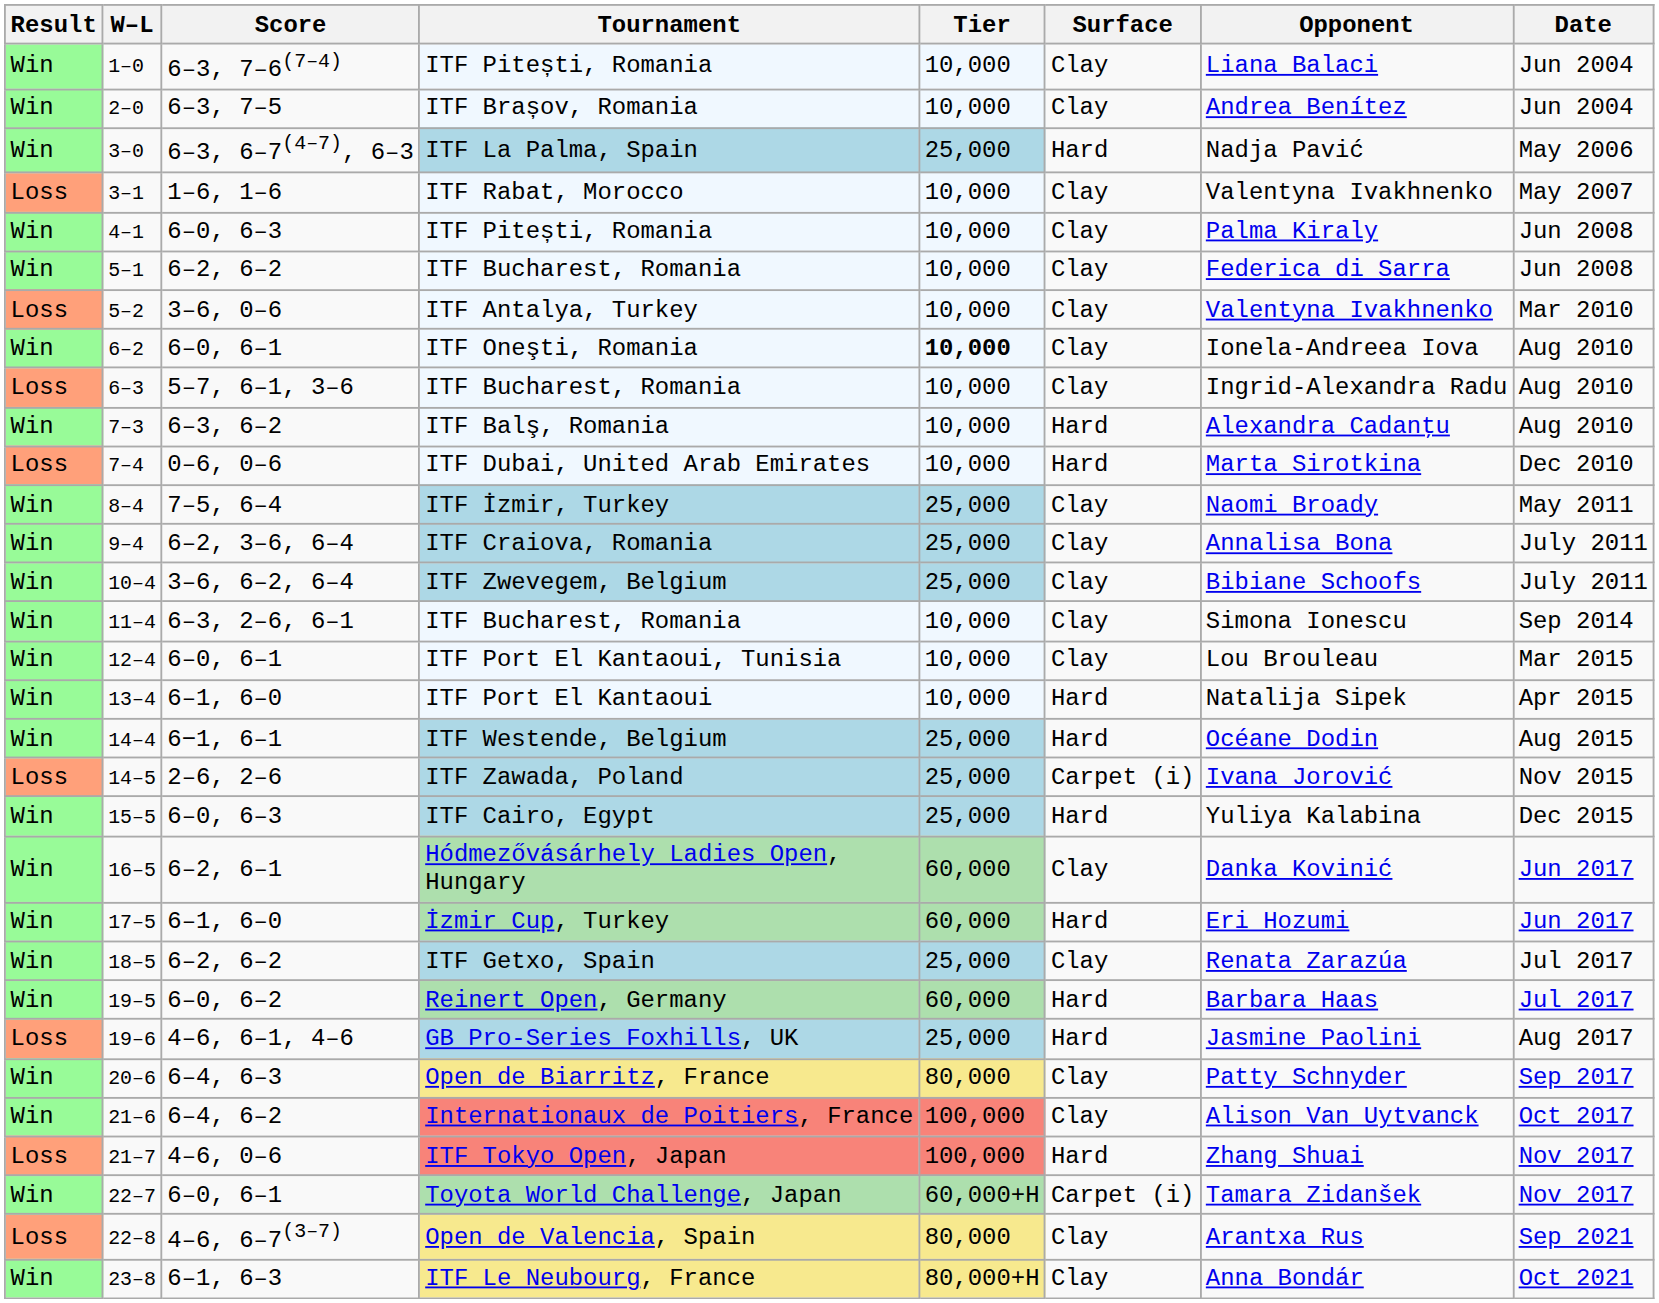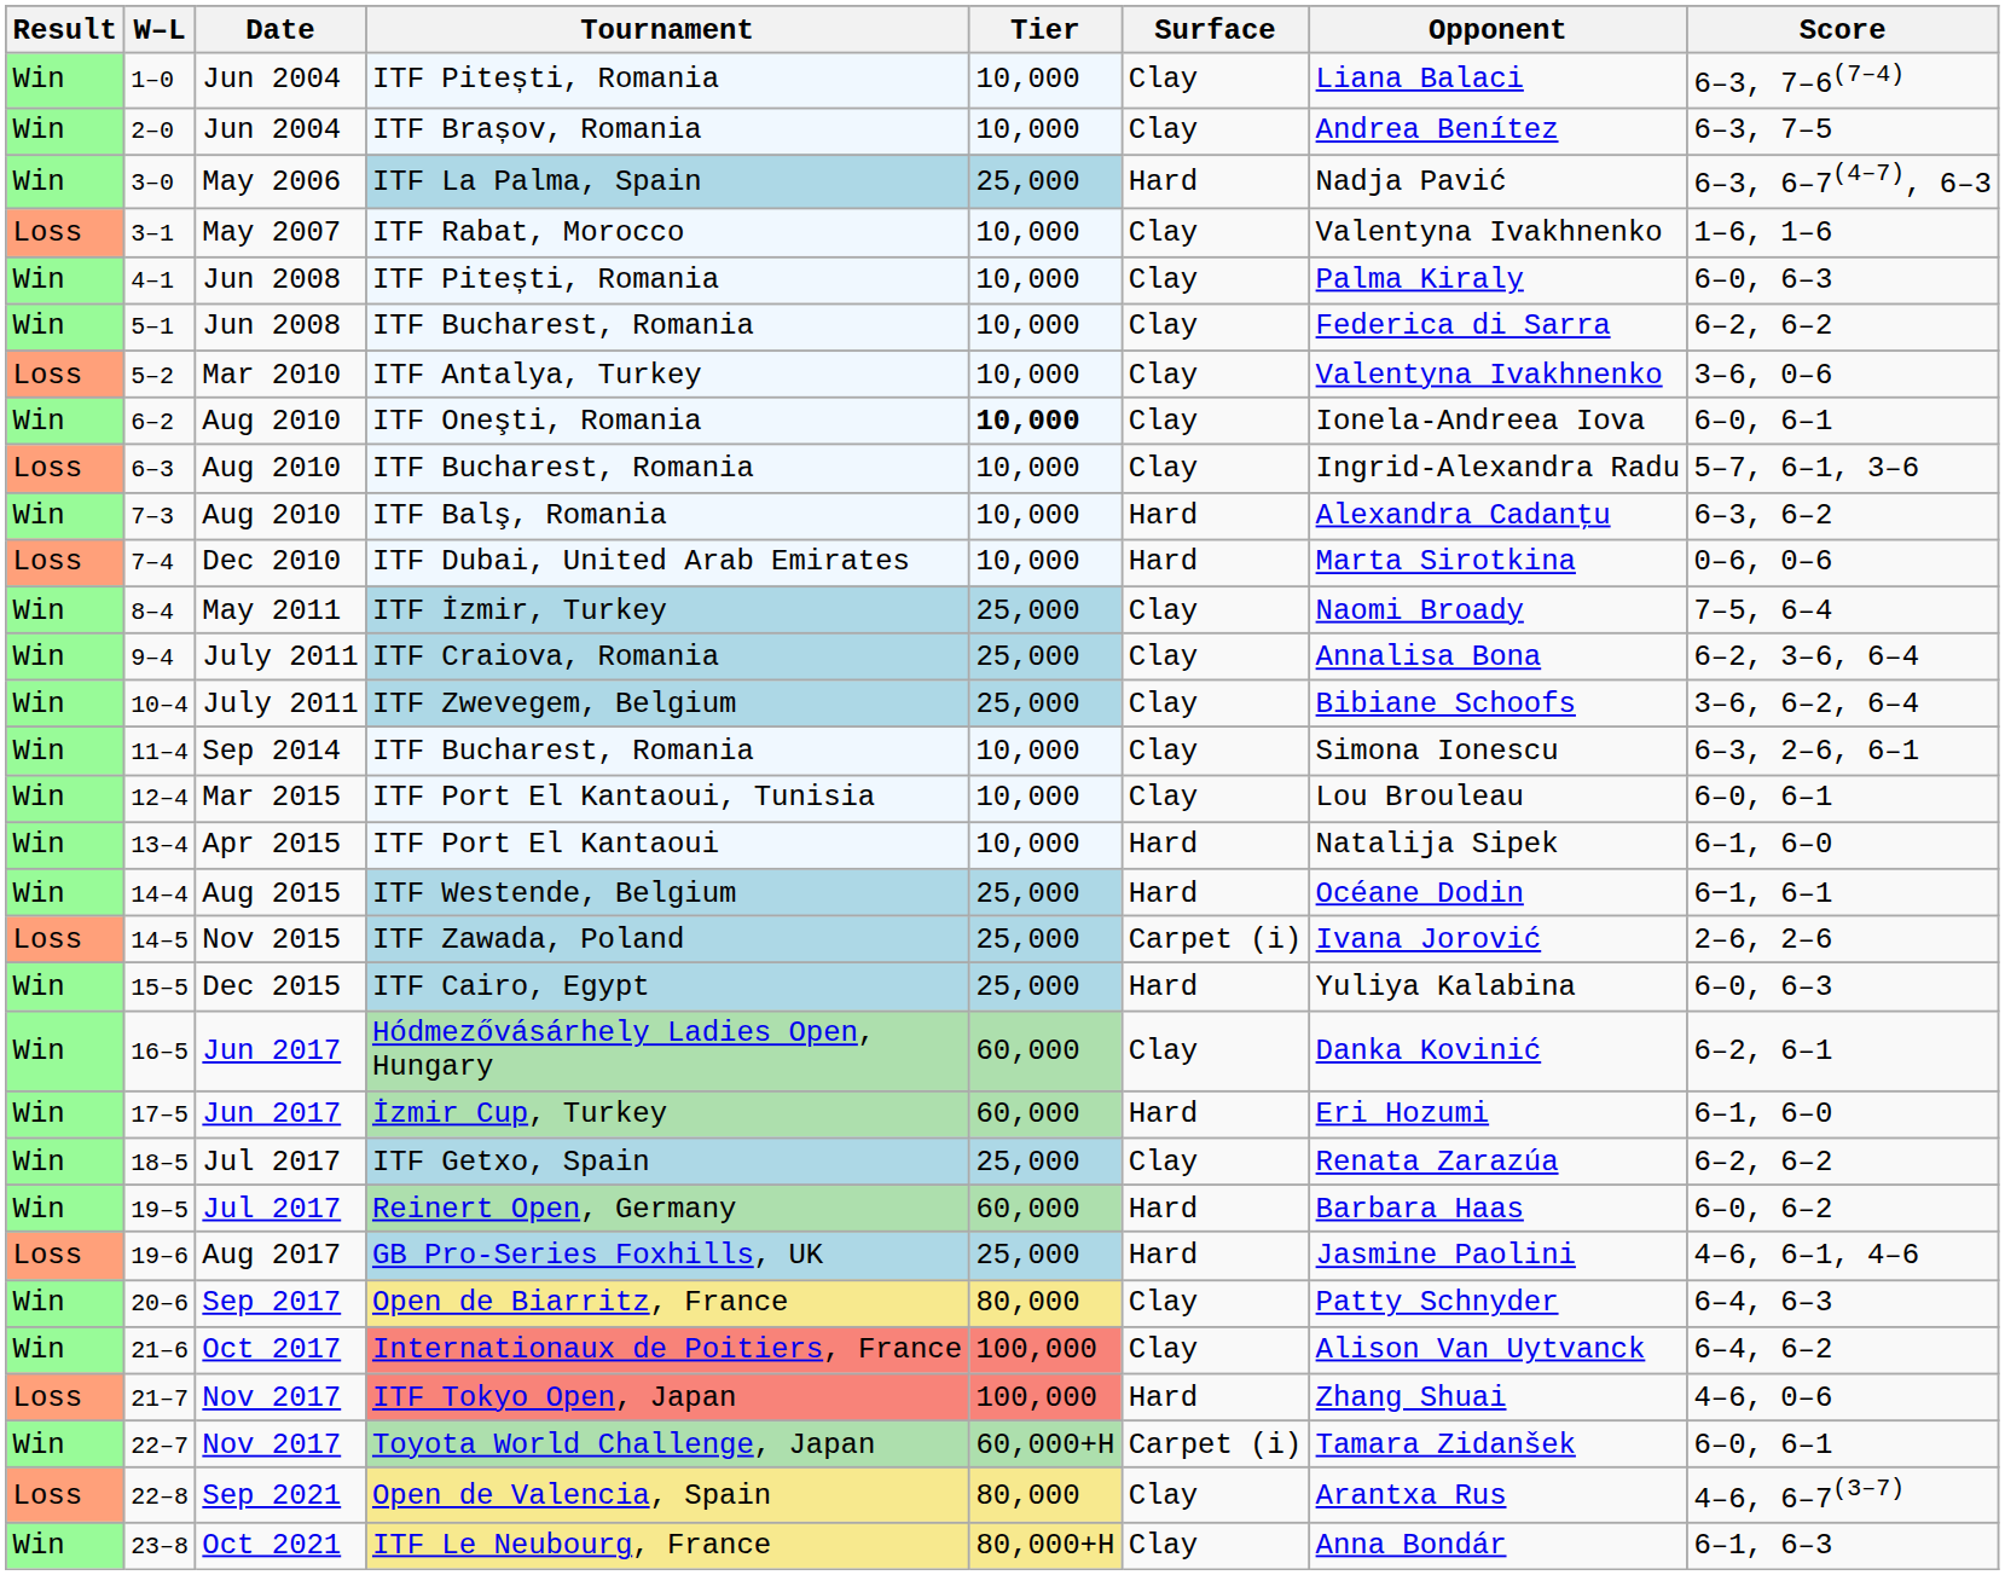columns swapped: Date <-> Score
